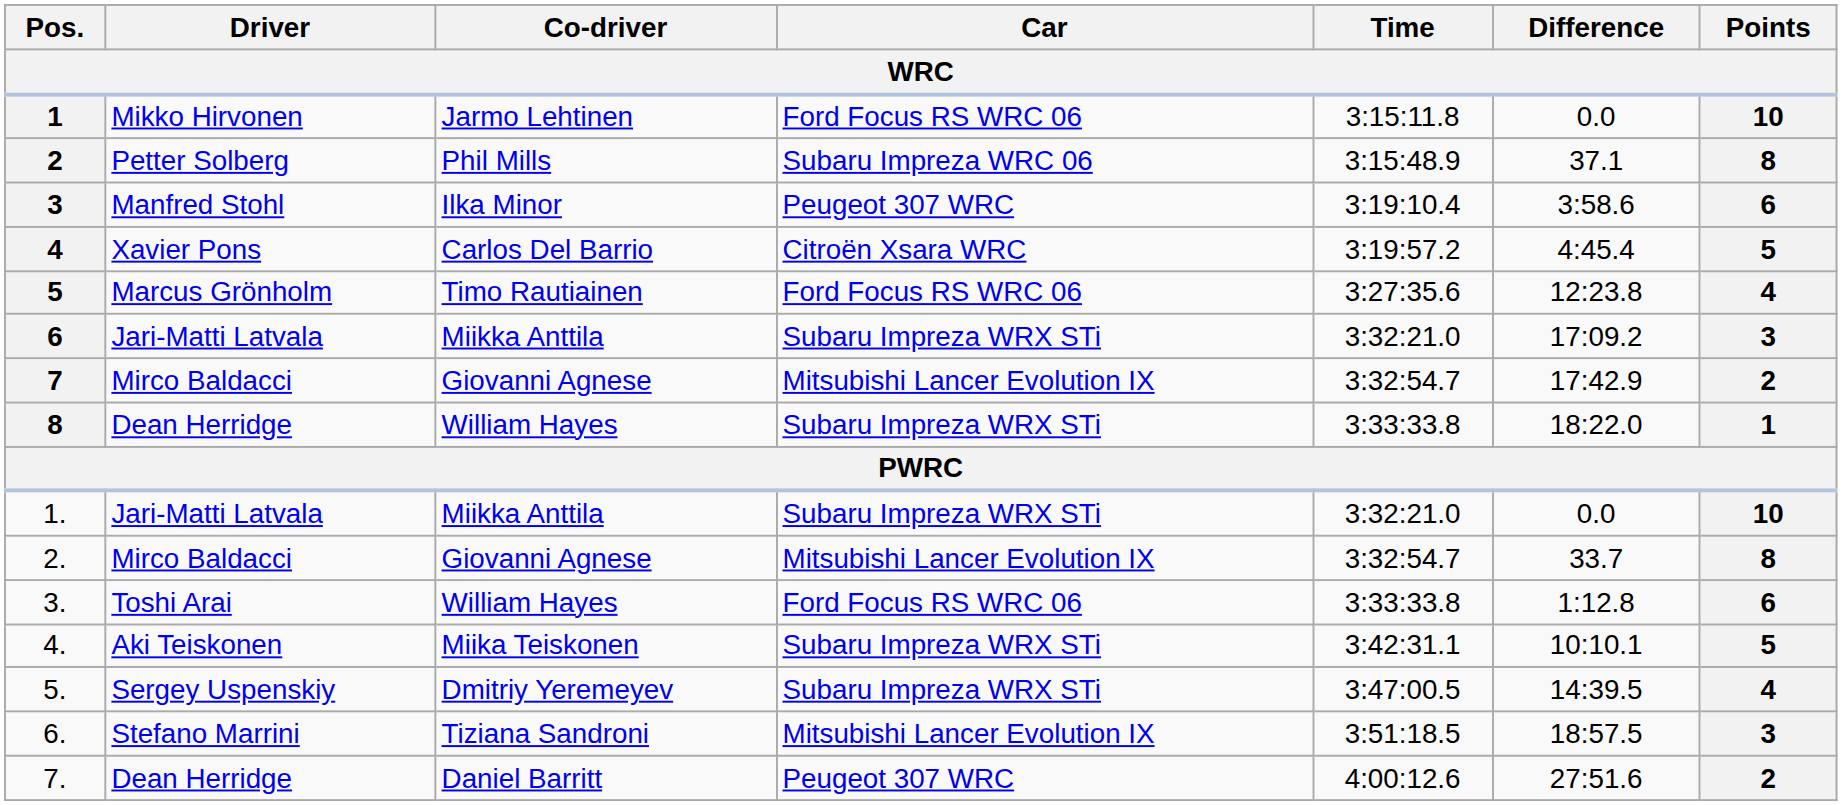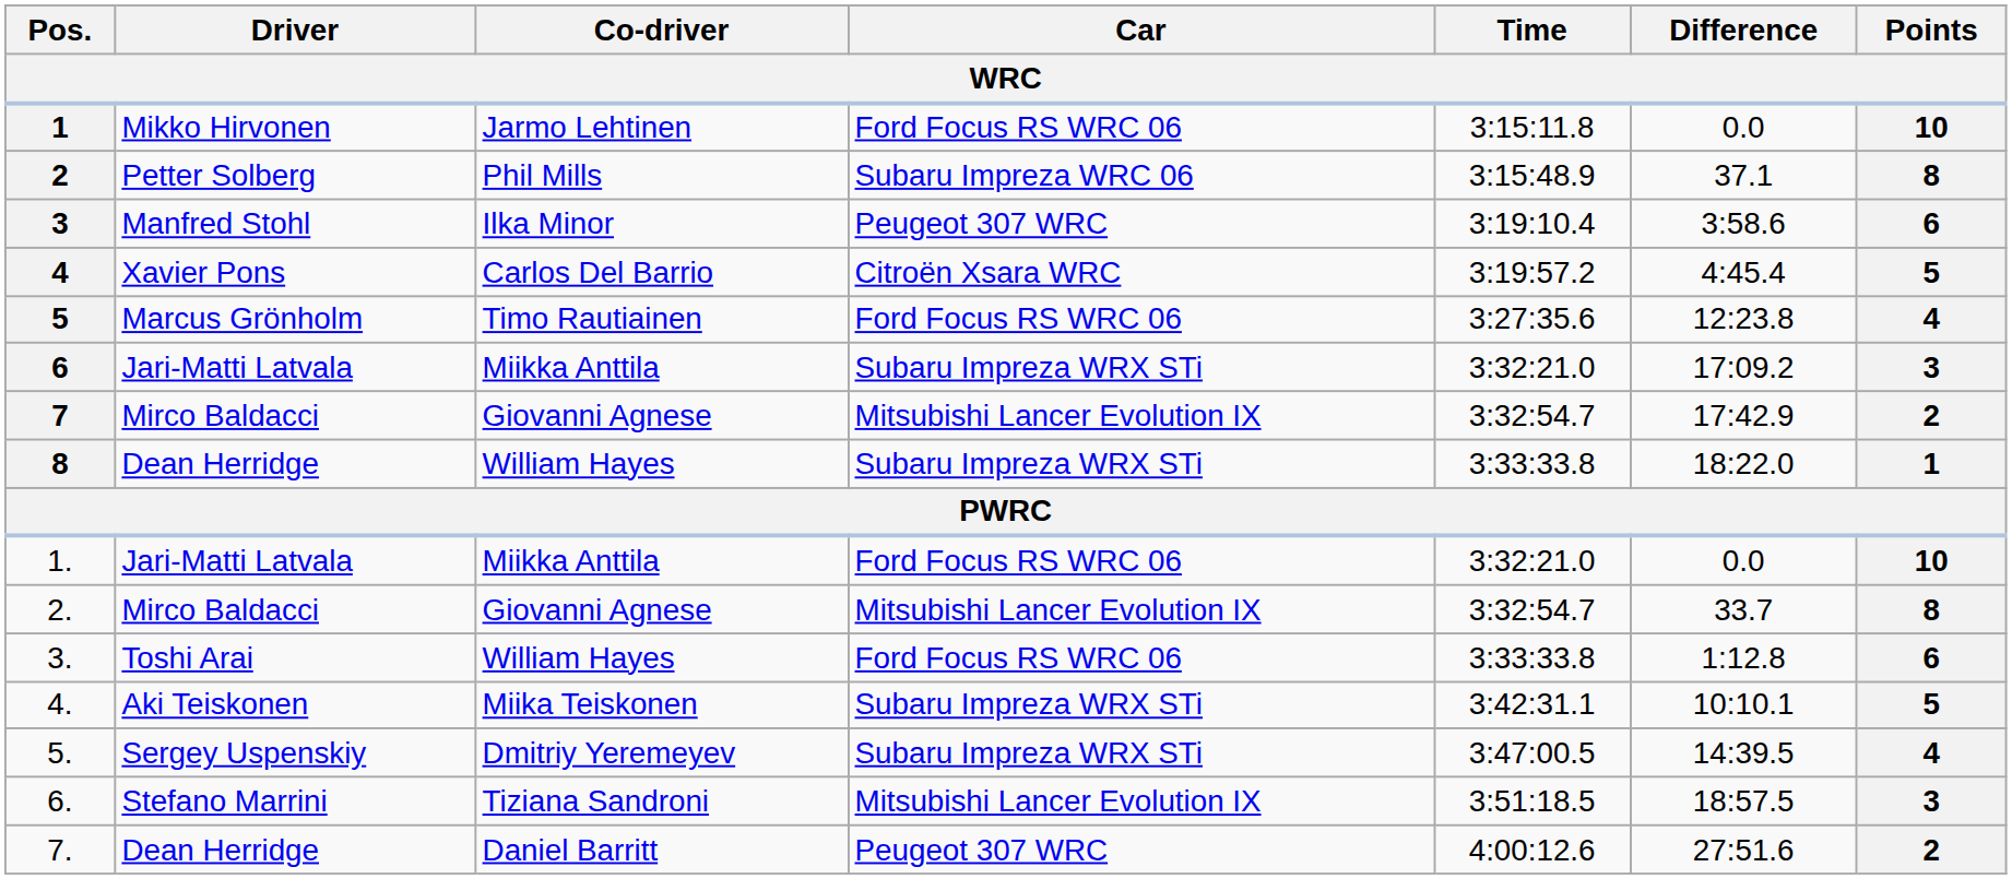1. | Car: Subaru Impreza WRX STi -> Ford Focus RS WRC 06
